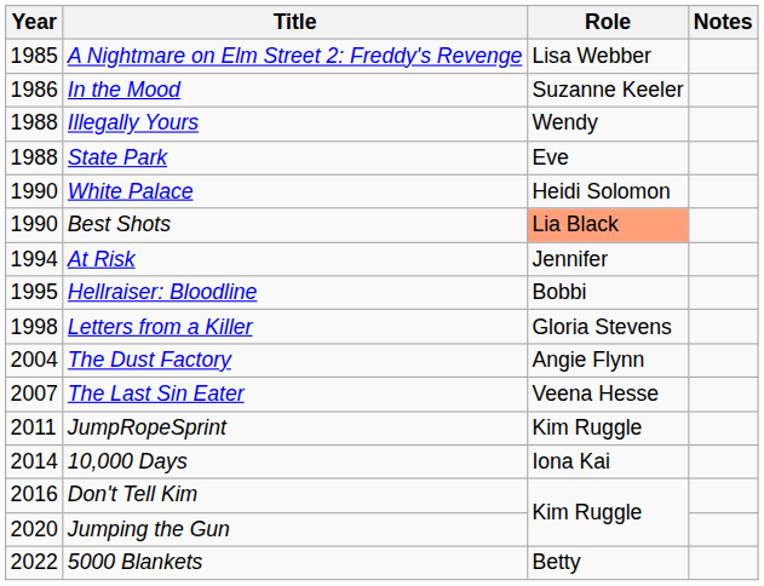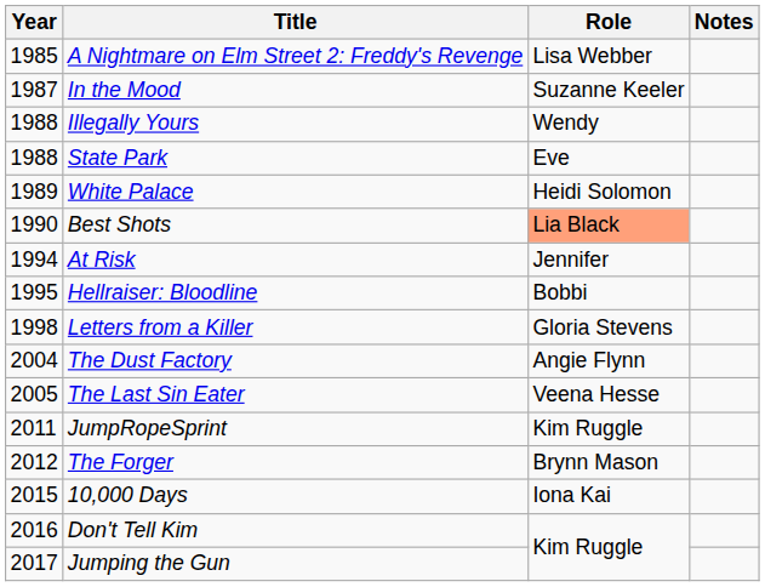In the Mood | Year: 1986 -> 1987
White Palace | Year: 1990 -> 1989
The Last Sin Eater | Year: 2007 -> 2005
+ row: 2012 | The Forger | Brynn Mason
10,000 Days | Year: 2014 -> 2015
Jumping the Gun | Year: 2020 -> 2017
- row: 2022 | 5000 Blankets | Betty
